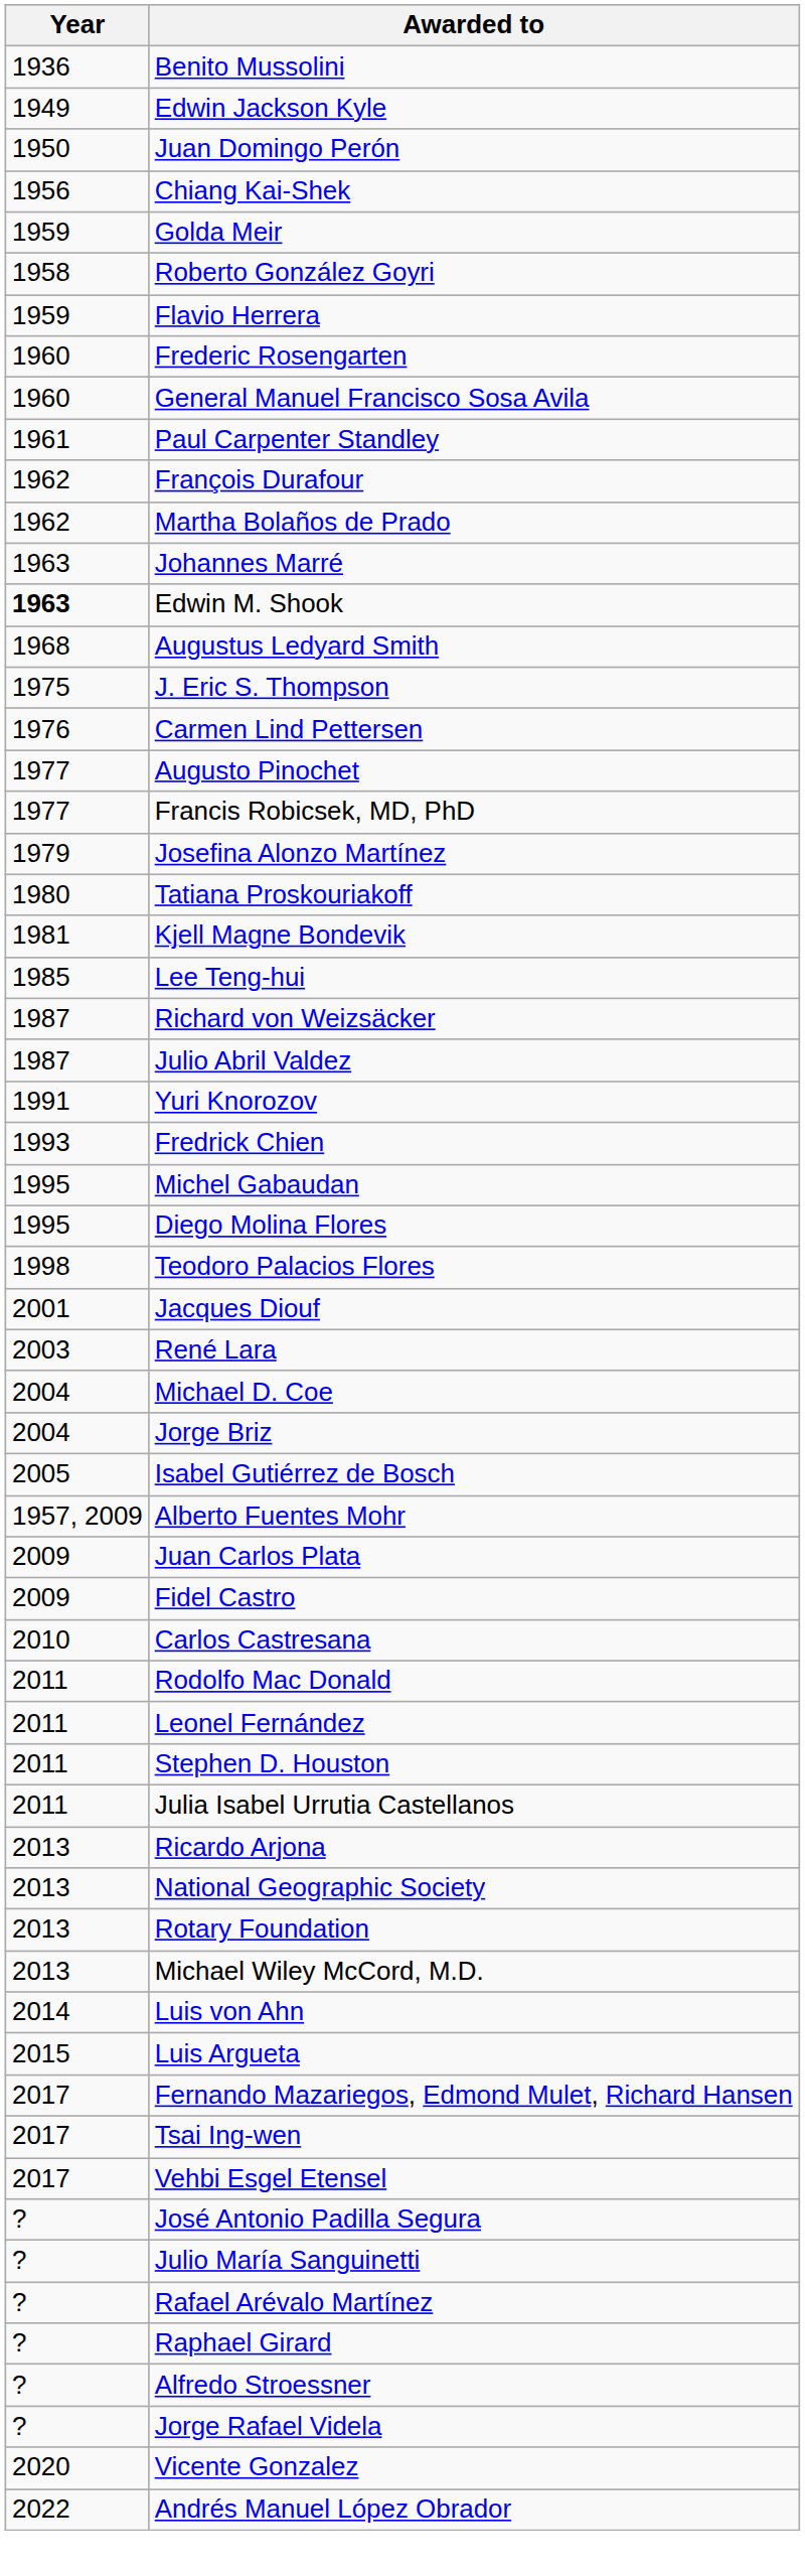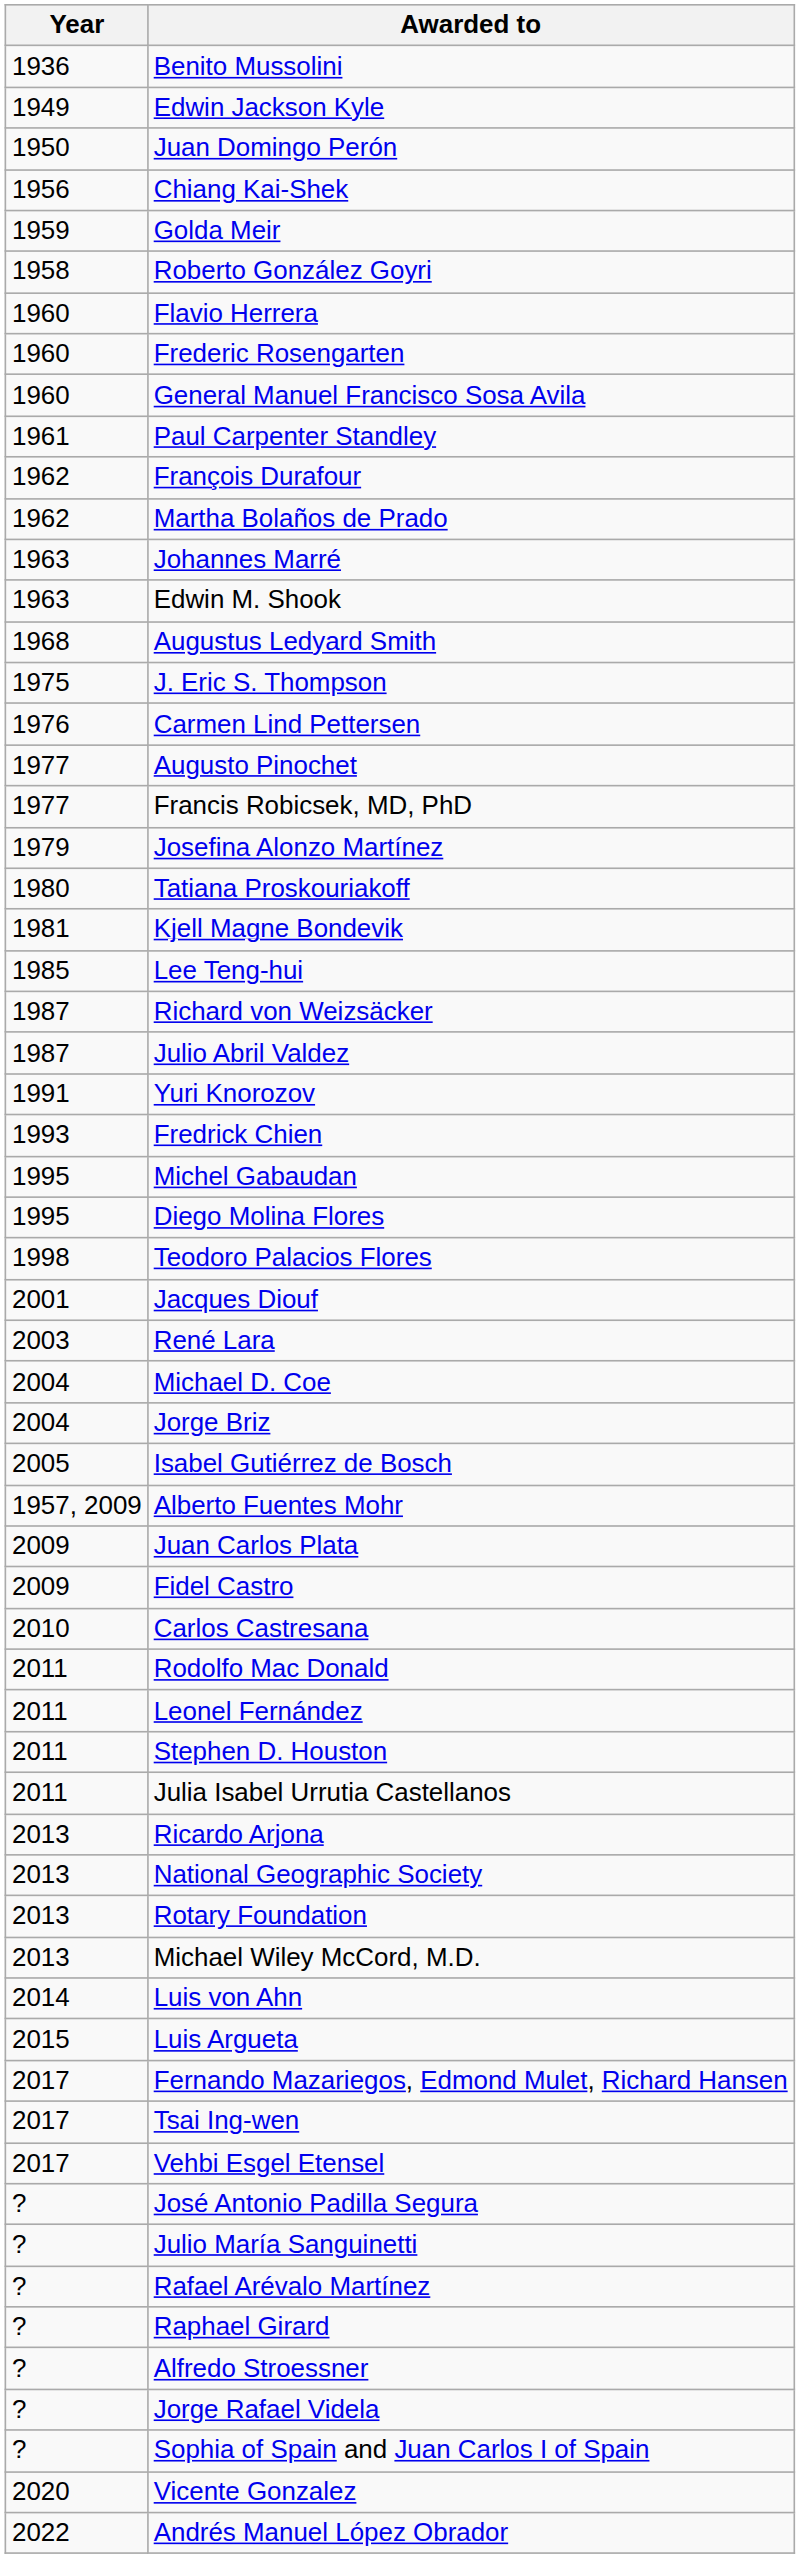Flavio Herrera | Year: 1959 -> 1960
Edwin M. Shook | Year: bold -> normal
+ row: ? | Sophia of Spain and Juan Carlos I of Spain
